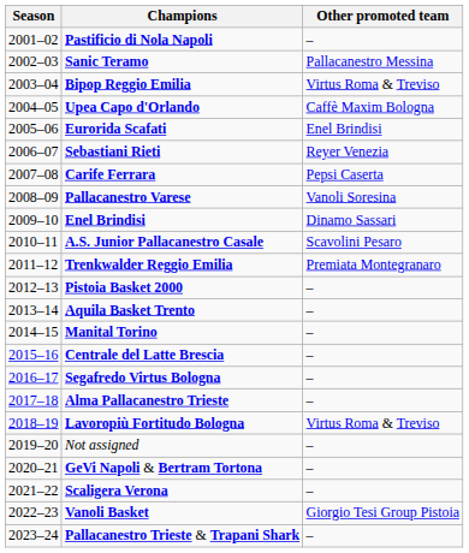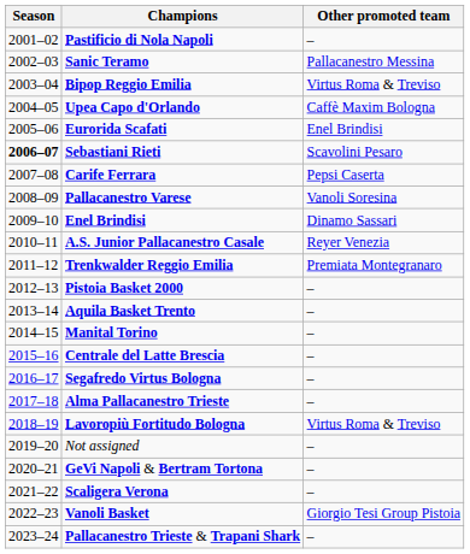Sebastiani Rieti | Season: normal -> bold
Sebastiani Rieti | Other promoted team: Reyer Venezia -> Scavolini Pesaro
A.S. Junior Pallacanestro Casale | Other promoted team: Scavolini Pesaro -> Reyer Venezia
